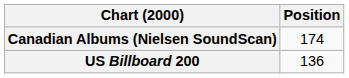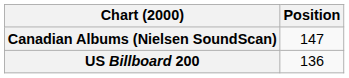Canadian Albums (Nielsen SoundScan) | Position: 174 -> 147
